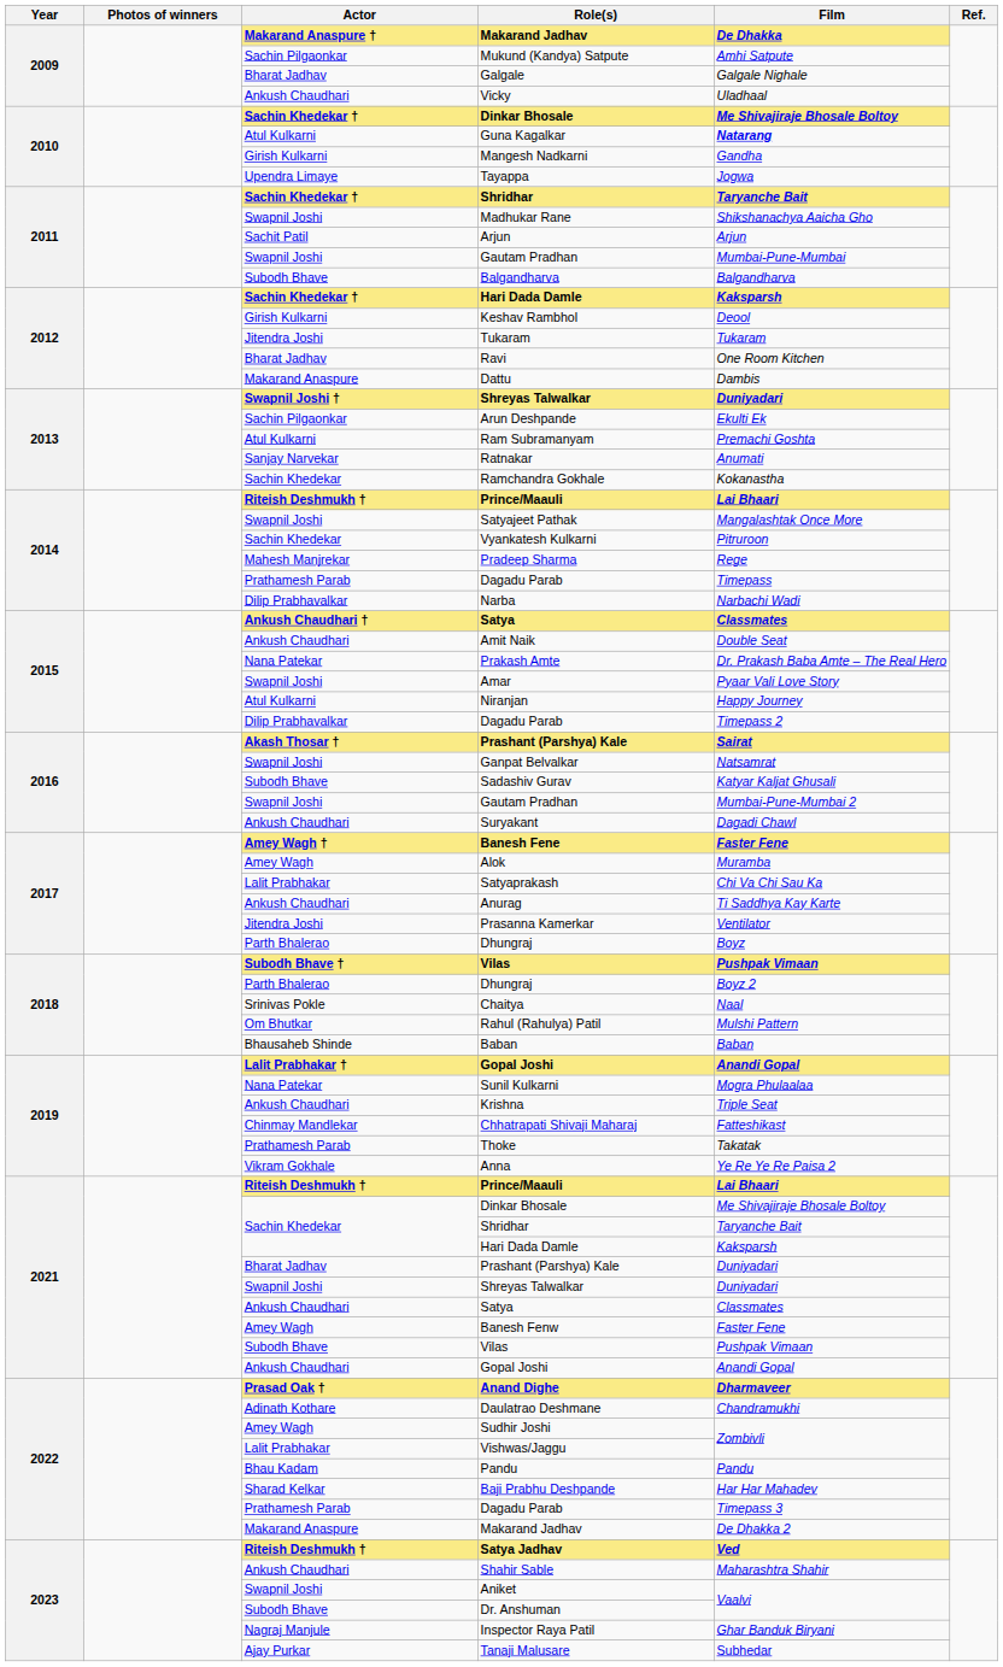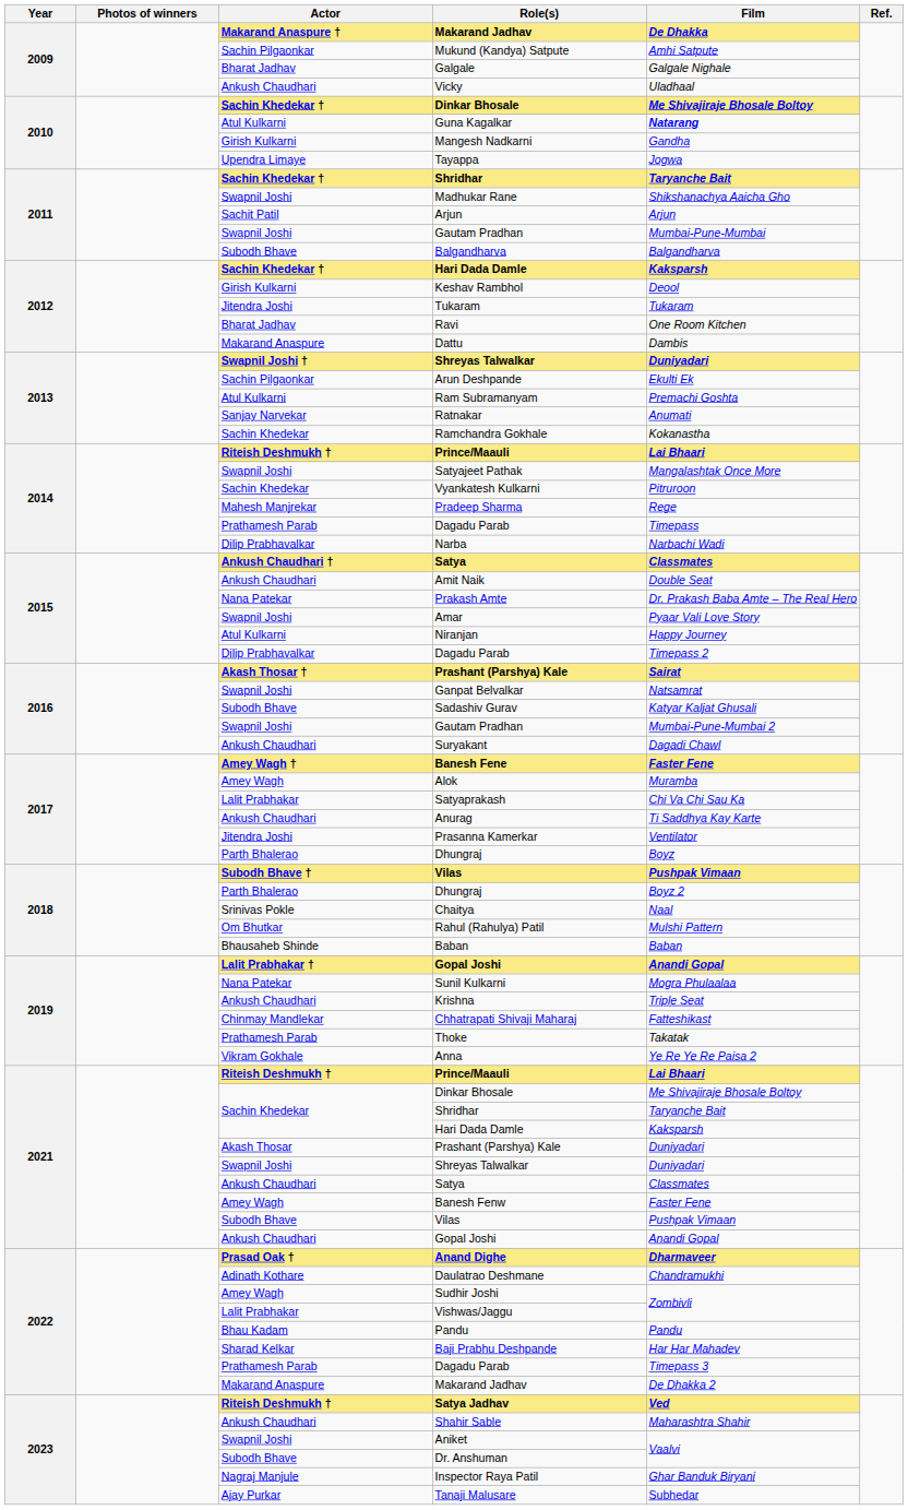2021 / Prashant (Parshya) Kale | Actor: Bharat Jadhav -> Akash Thosar
